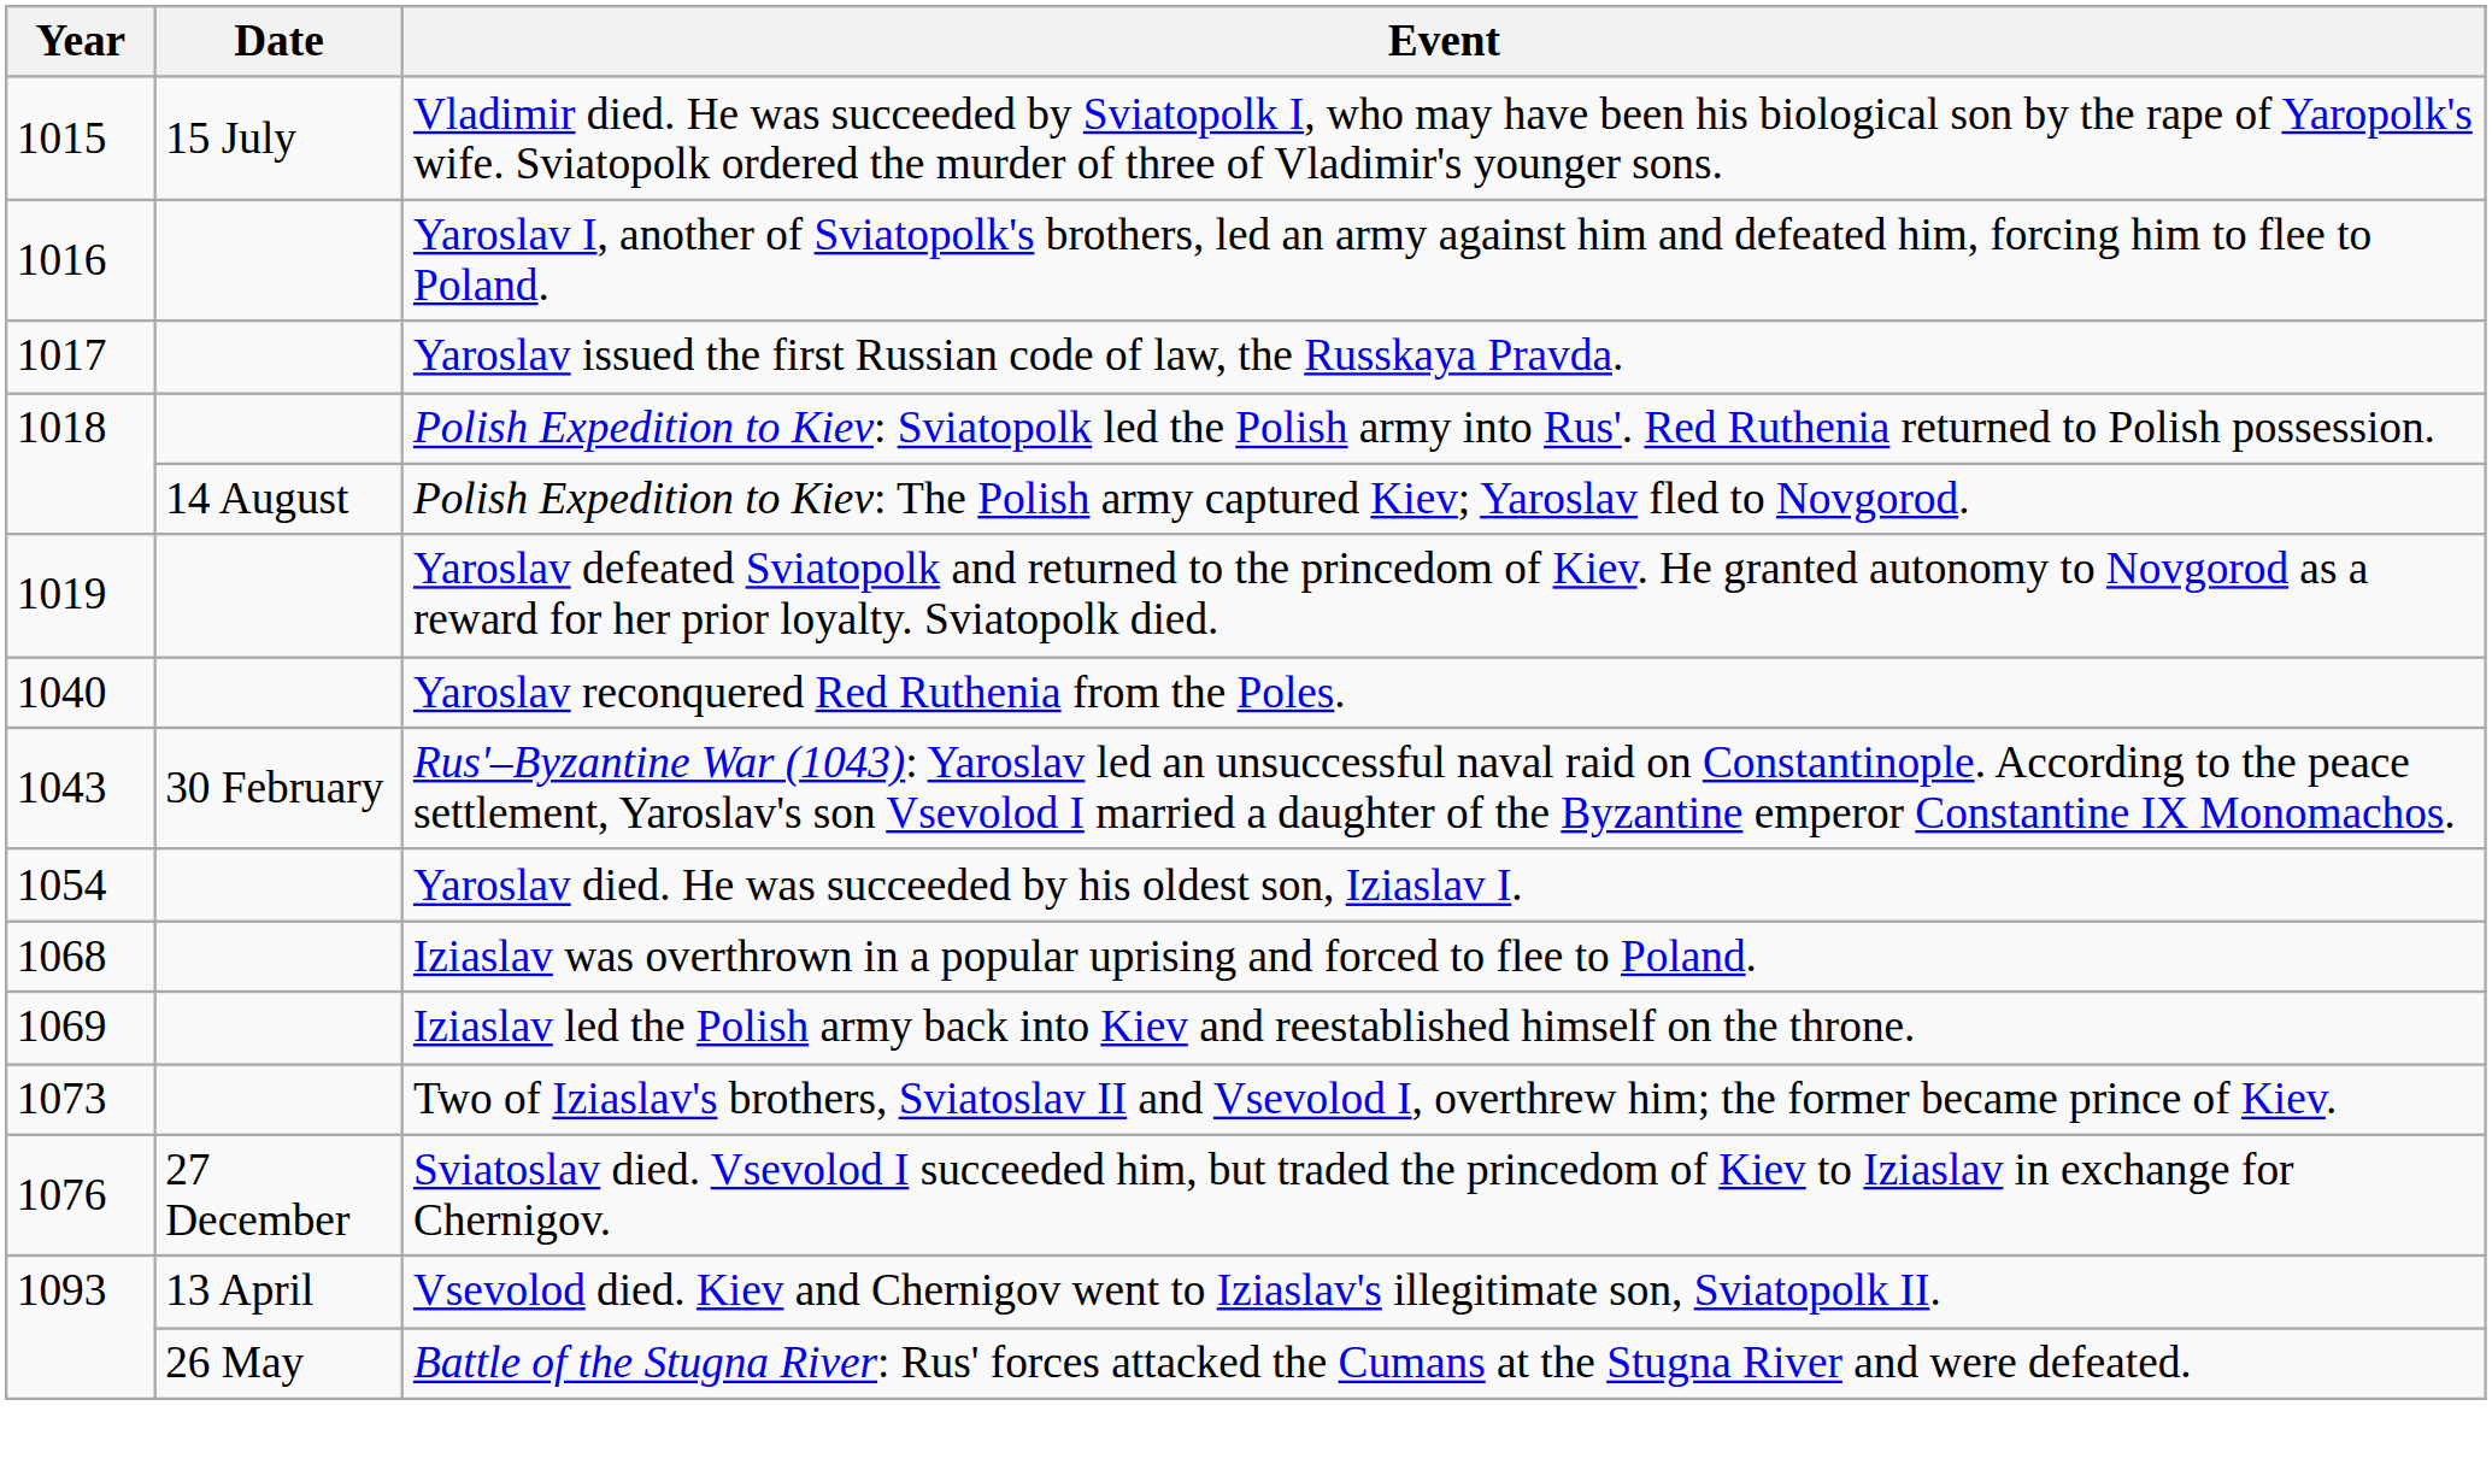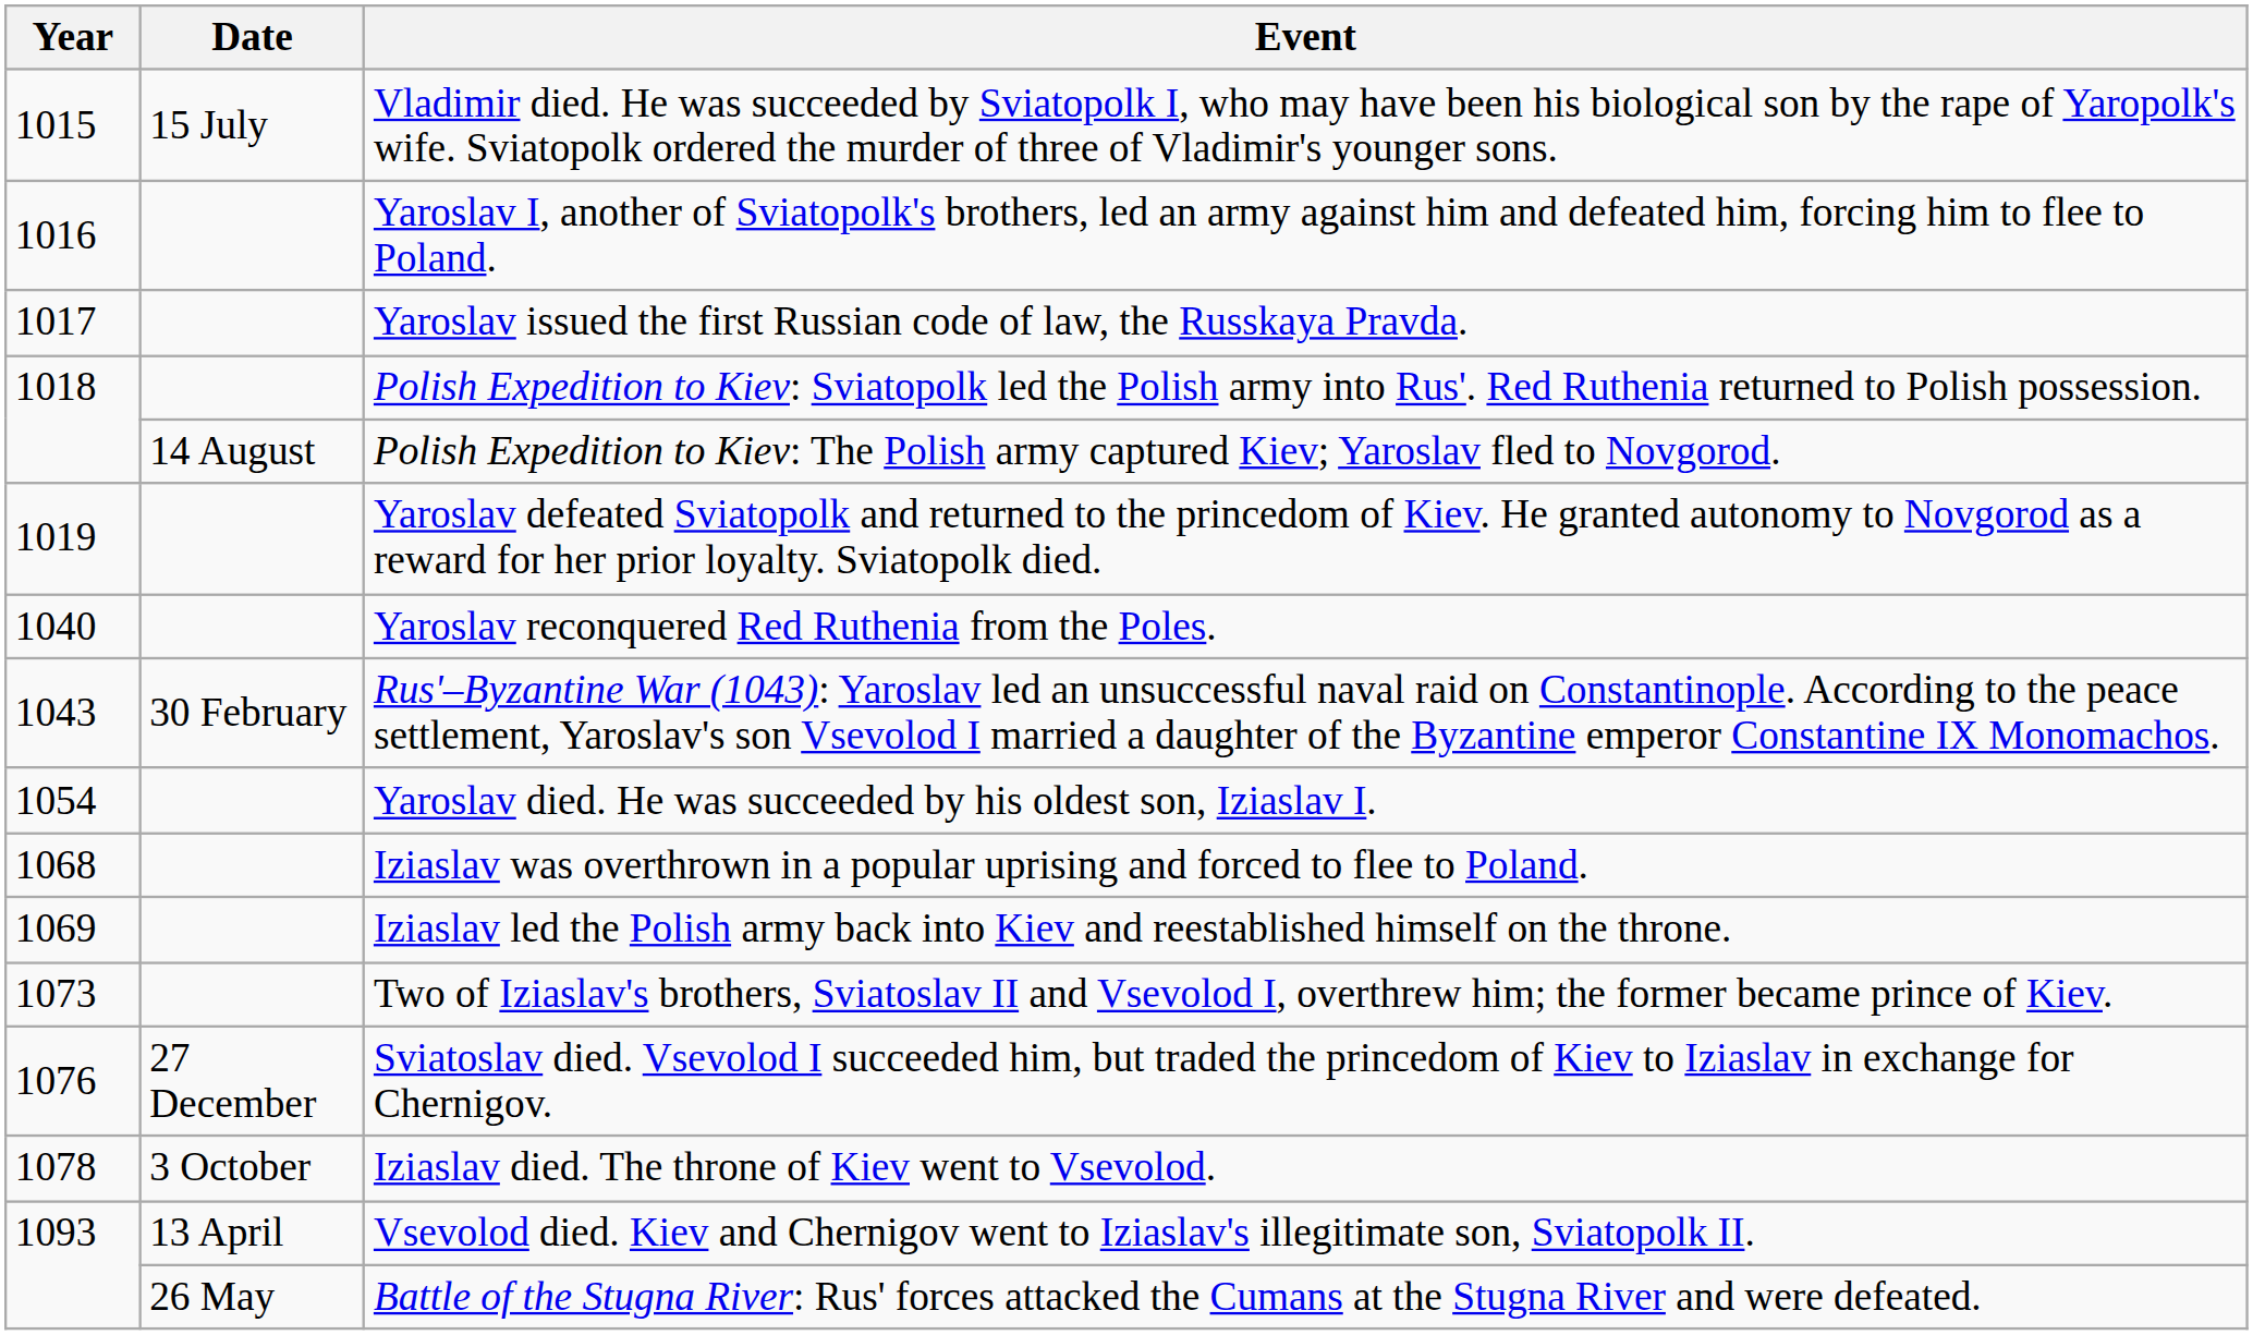+ row: 1078 | 3 October | Iziaslav died. The throne of Kiev went to Vsevolod.
